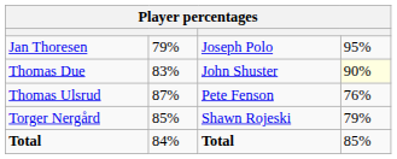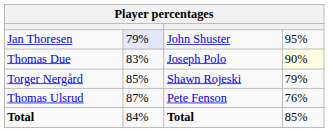Jan Thoresen | column 2: no background -> lavender background
Jan Thoresen | column 3: Joseph Polo -> John Shuster
Thomas Due | column 3: John Shuster -> Joseph Polo
rows swapped: Torger Nergård <-> Thomas Ulsrud
